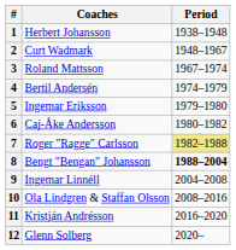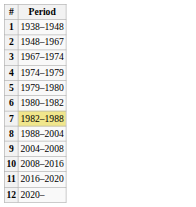- column: Coaches | Herbert Johansson | Curt Wadmark | Roland Mattsson | Bertil Andersén | Ingemar Eriksson | Caj-Åke Andersson | Roger "Ragge" Carlsson | Bengt "Bengan" Johansson | Ingemar Linnéll | Ola Lindgren & Staffan Olsson | Kristján Andrésson | Glenn Solberg
8 | Period: bold -> normal
